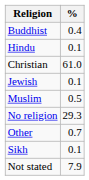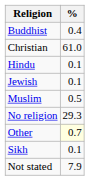rows swapped: Christian <-> Hindu
Other | %: no background -> lightyellow background
